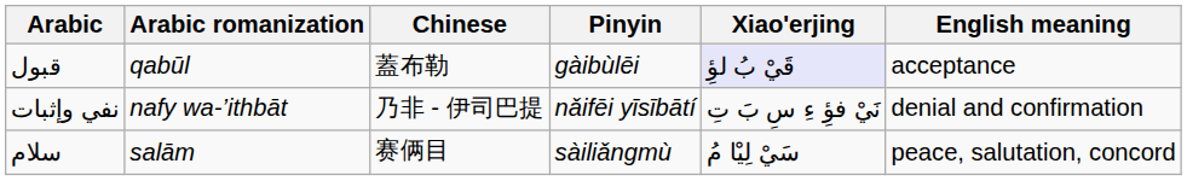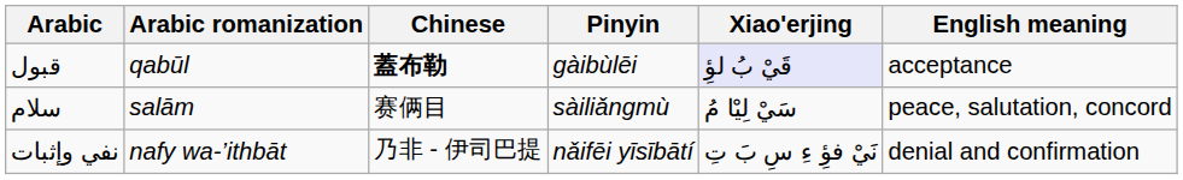قبول | Chinese: normal -> bold
rows swapped: نفي وإثبات <-> سلام
